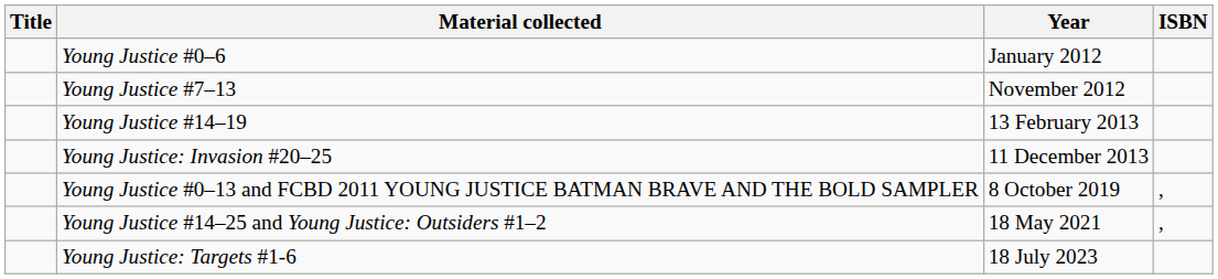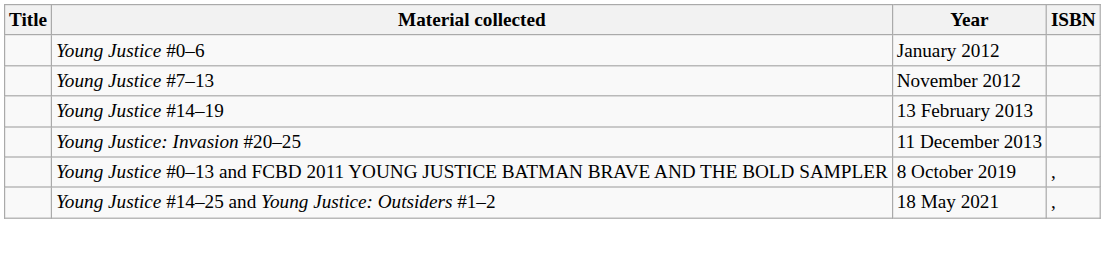- row: Young Justice: Targets #1-6 | 18 July 2023
